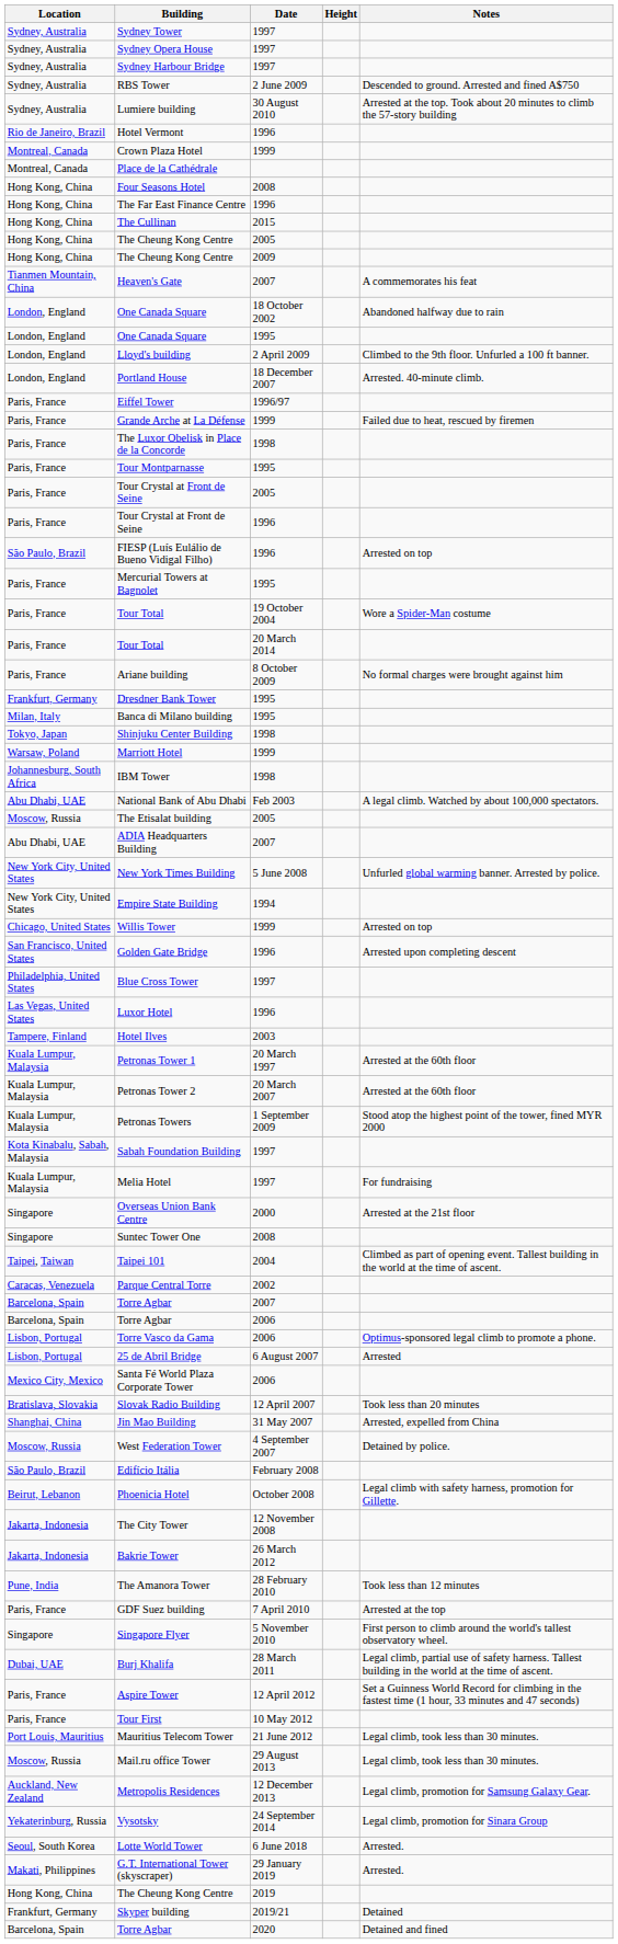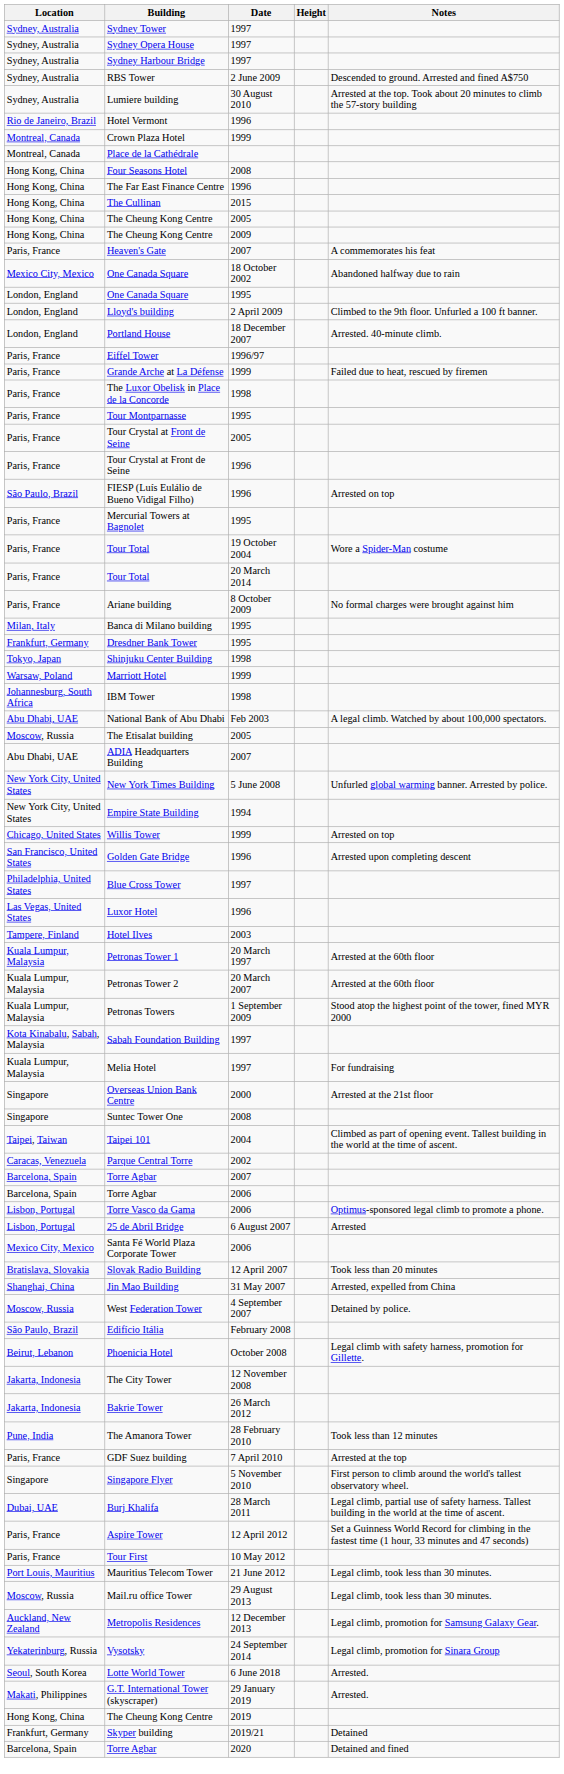Heaven's Gate | Location: Tianmen Mountain, China -> Paris, France
One Canada Square / 18 October 2002 | Location: London, England -> Mexico City, Mexico
rows swapped: Dresdner Bank Tower <-> Banca di Milano building
